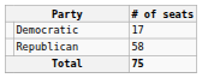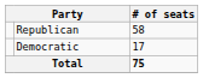rows swapped: Republican <-> Democratic
